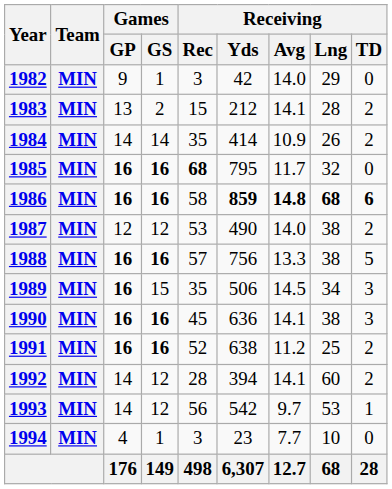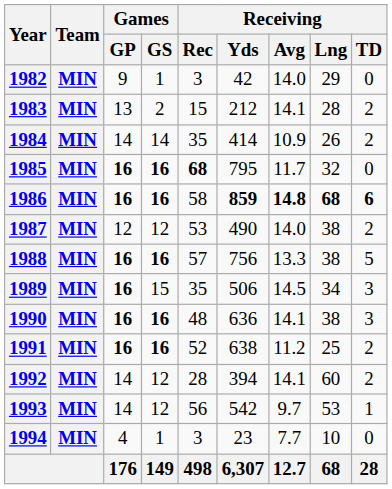1990 | Receiving / Rec: 45 -> 48
